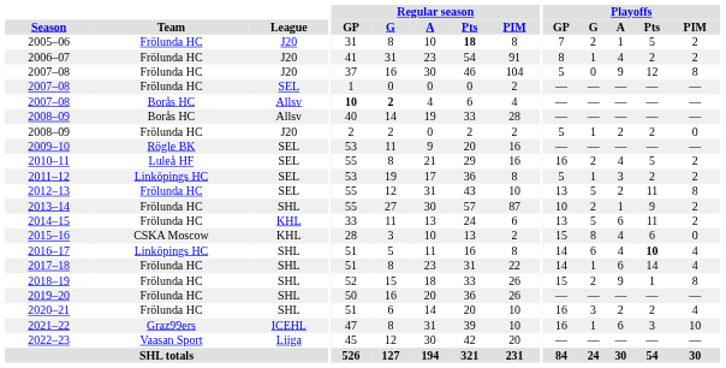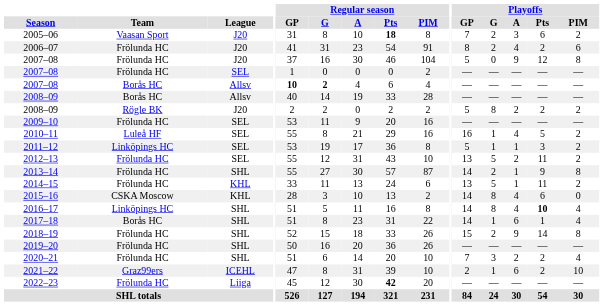2005–06 | Team: Frölunda HC -> Vaasan Sport
2005–06 | Playoffs / A: 1 -> 3
2005–06 | Playoffs / Pts: 5 -> 6
2006–07 | Playoffs / G: 1 -> 2
2006–07 | Playoffs / PIM: 2 -> 6
2008–09 / J20 | Team: Frölunda HC -> Rögle BK
2008–09 / J20 | Playoffs / G: 1 -> 8
2008–09 / J20 | Playoffs / PIM: 0 -> 2
2009–10 | Team: Rögle BK -> Frölunda HC
2010–11 | Playoffs / G: 2 -> 1
2011–12 | Playoffs / A: 3 -> 1
2011–12 | Playoffs / Pts: 2 -> 3
2012–13 | Playoffs / PIM: 8 -> 2
2013–14 | Playoffs / GP: 10 -> 14
2013–14 | Playoffs / PIM: 2 -> 8
2014–15 | Playoffs / A: 6 -> 1
2015–16 | Playoffs / GP: 15 -> 14
2016–17 | Playoffs / G: 6 -> 8
2017–18 | Team: Frölunda HC -> Borås HC
2017–18 | Playoffs / Pts: 14 -> 1
2018–19 | Playoffs / Pts: 1 -> 14
2020–21 | Playoffs / GP: 16 -> 7
2021–22 | Playoffs / GP: 16 -> 2
2021–22 | Playoffs / Pts: 3 -> 2
2022–23 | Team: Vaasan Sport -> Frölunda HC
2022–23 | Regular season / Pts: normal -> bold
